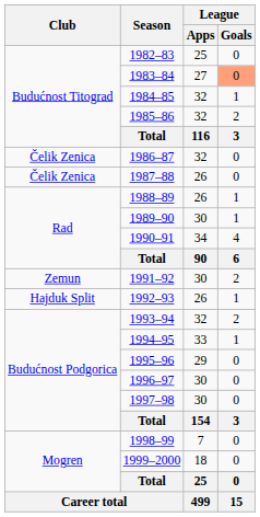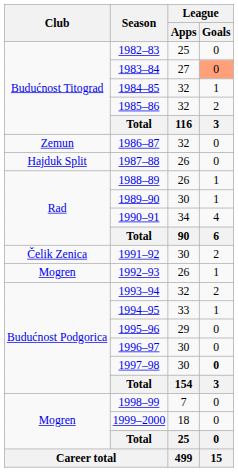1986–87 | Club: Čelik Zenica -> Zemun
1987–88 | Club: Čelik Zenica -> Hajduk Split
1991–92 | Club: Zemun -> Čelik Zenica
1992–93 | Club: Hajduk Split -> Mogren
1997–98 | League / Goals: normal -> bold
